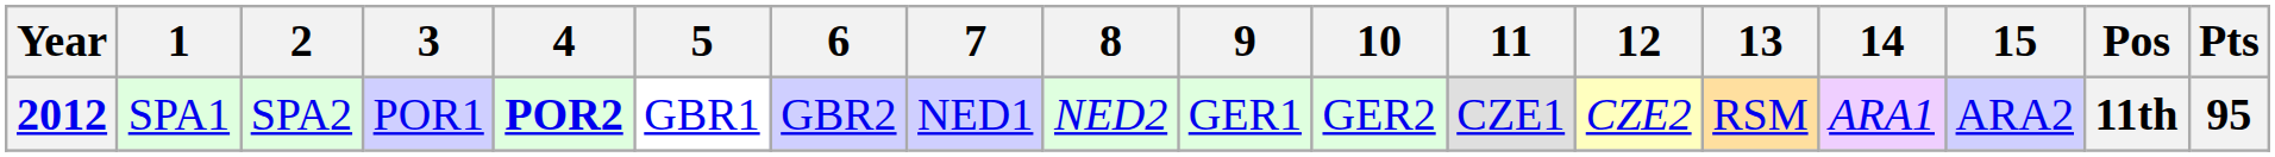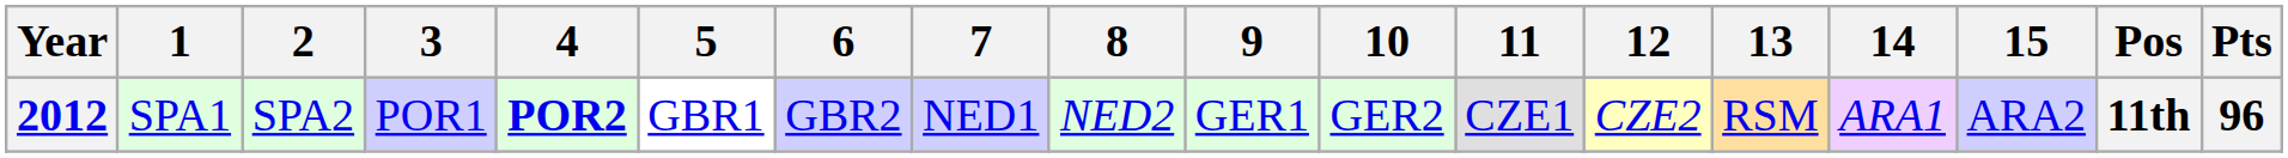2012 | Pts: 95 -> 96
